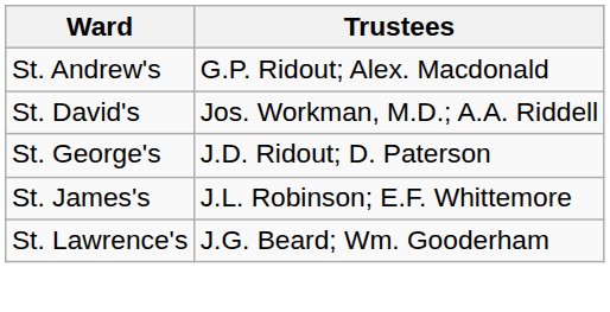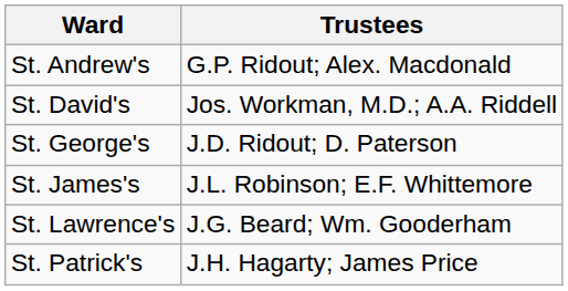+ row: St. Patrick's | J.H. Hagarty; James Price
